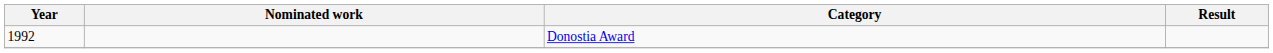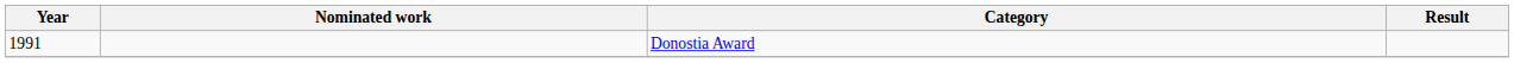Donostia Award | Year: 1992 -> 1991
